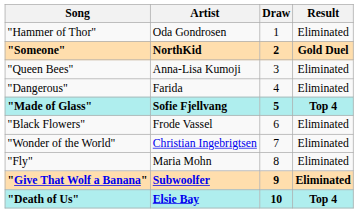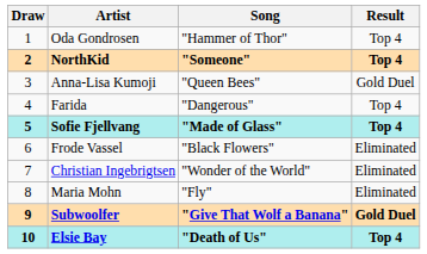columns swapped: Draw <-> Song
Oda Gondrosen | Result: Eliminated -> Top 4
NorthKid | Result: Gold Duel -> Top 4
Anna-Lisa Kumoji | Result: Eliminated -> Gold Duel
Farida | Result: Eliminated -> Top 4
Subwoolfer | Result: Eliminated -> Gold Duel
